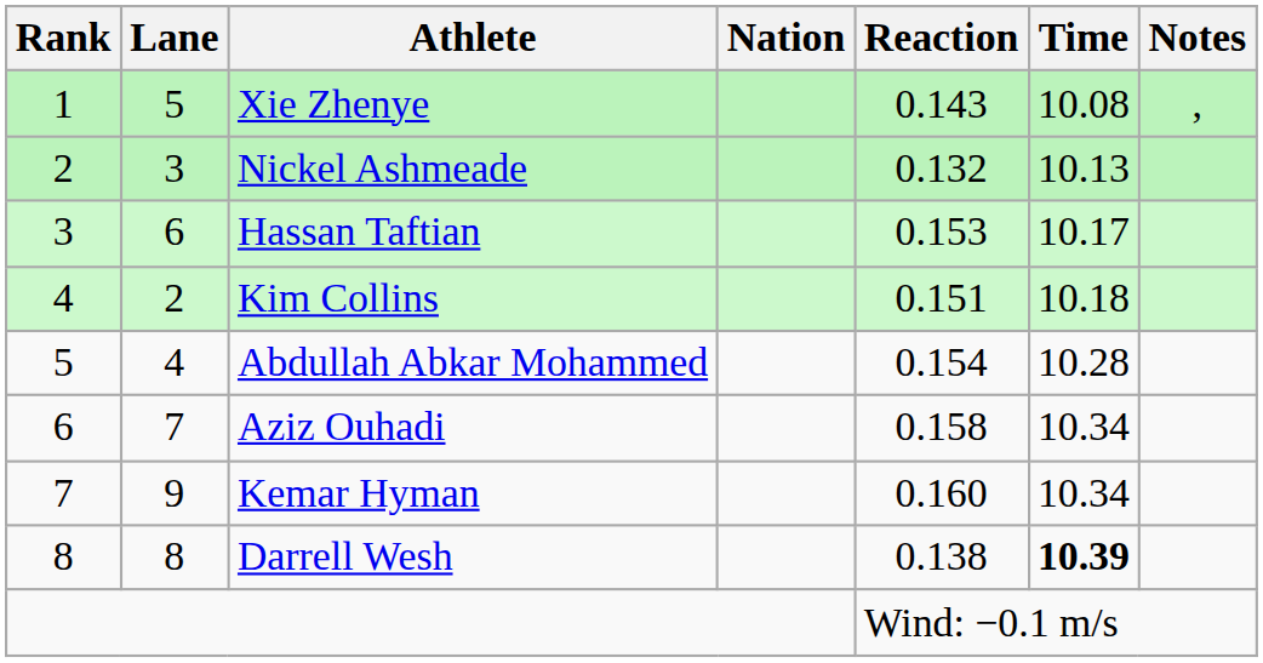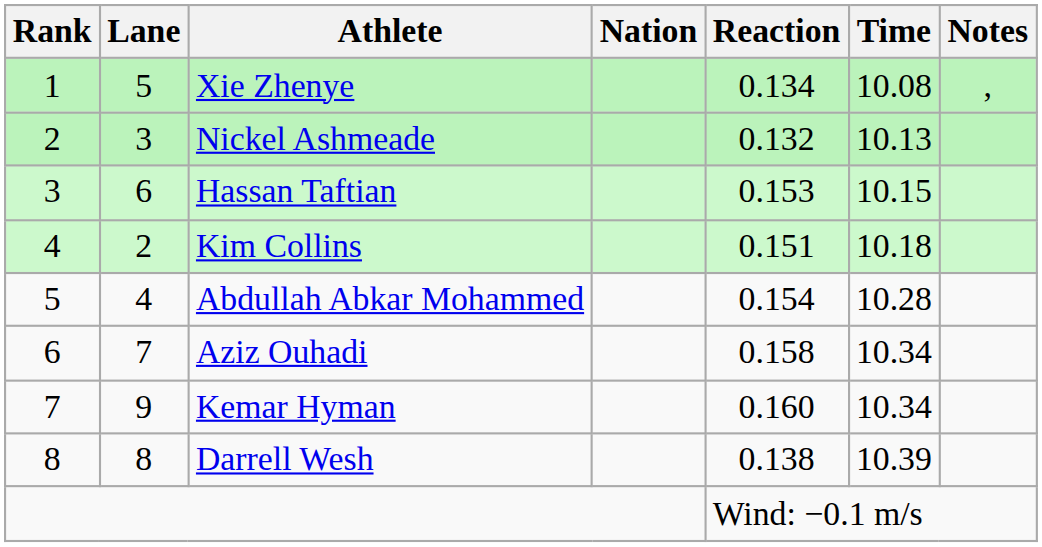Xie Zhenye | Reaction: 0.143 -> 0.134
Hassan Taftian | Time: 10.17 -> 10.15
Darrell Wesh | Time: bold -> normal
